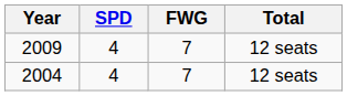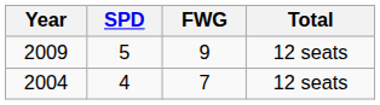2009 | SPD: 4 -> 5
2009 | FWG: 7 -> 9
